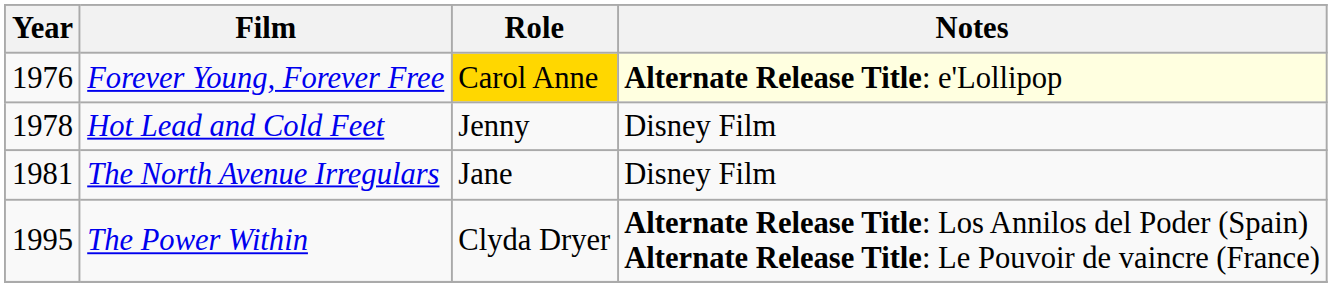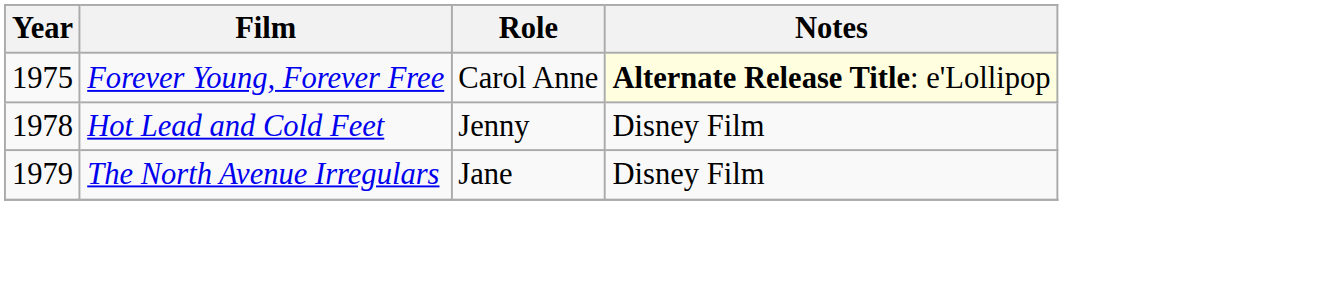Forever Young, Forever Free | Year: 1976 -> 1975
Forever Young, Forever Free | Role: gold background -> no background
The North Avenue Irregulars | Year: 1981 -> 1979
- row: 1995 | The Power Within | Clyda Dryer | Alternate Release Title: Los Annilos del Poder (Spain) Alternate Release Title: Le Pouvoir de vaincre (France)
